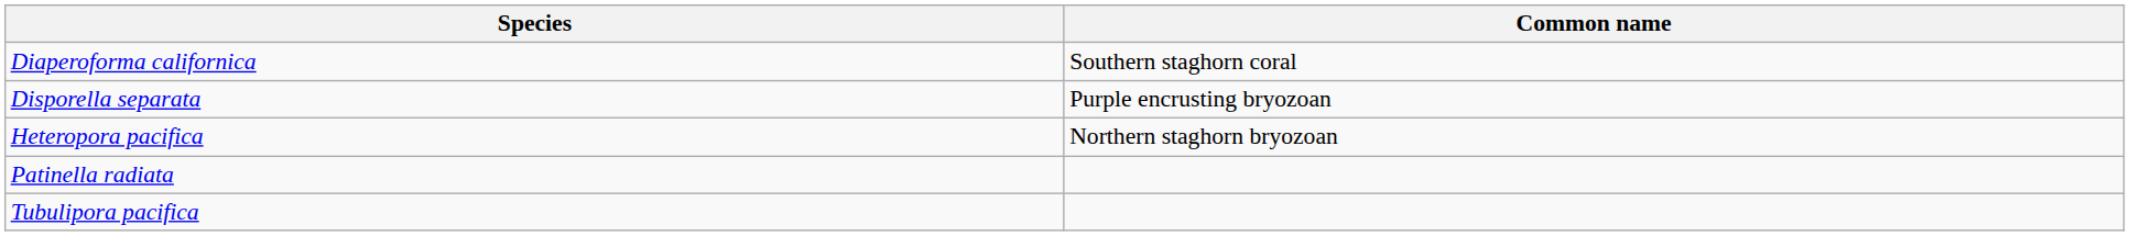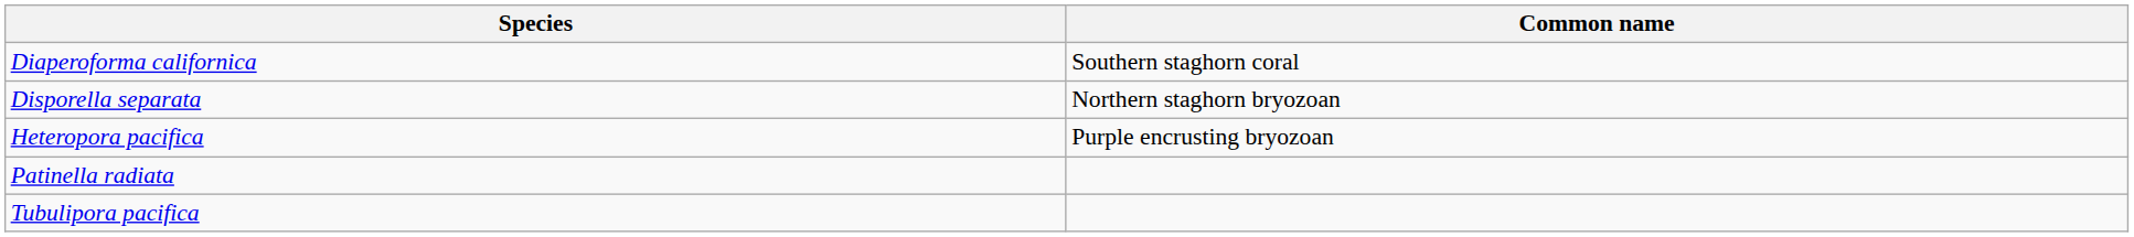Disporella separata | Common name: Purple encrusting bryozoan -> Northern staghorn bryozoan
Heteropora pacifica | Common name: Northern staghorn bryozoan -> Purple encrusting bryozoan
